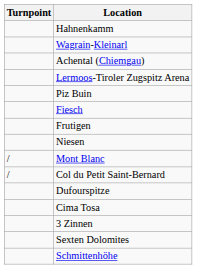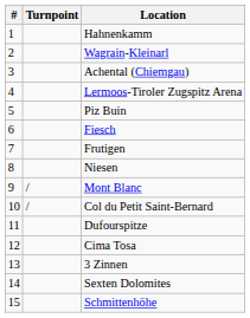+ column: # | 1 | 2 | 3 | 4 | 5 | 6 | 7 | 8 | 9 | 10 | 11 | 12 | 13 | 14 | 15
